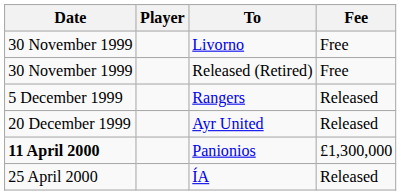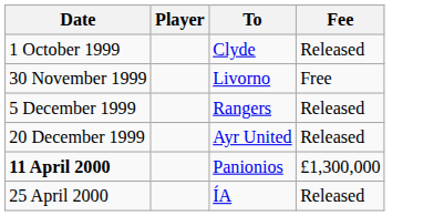+ row: 1 October 1999 | Clyde | Released
- row: 30 November 1999 | Released (Retired) | Free
